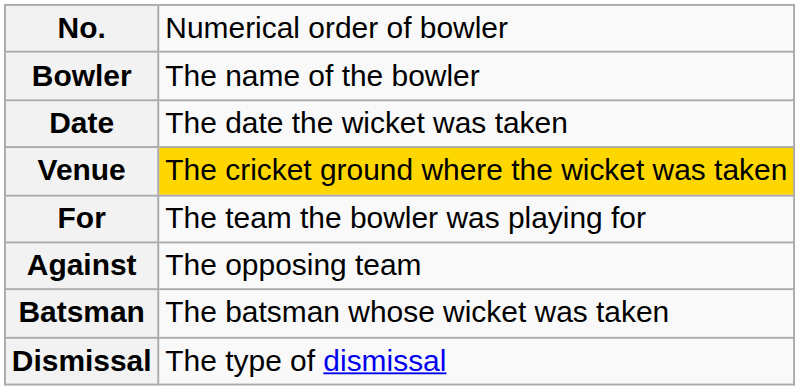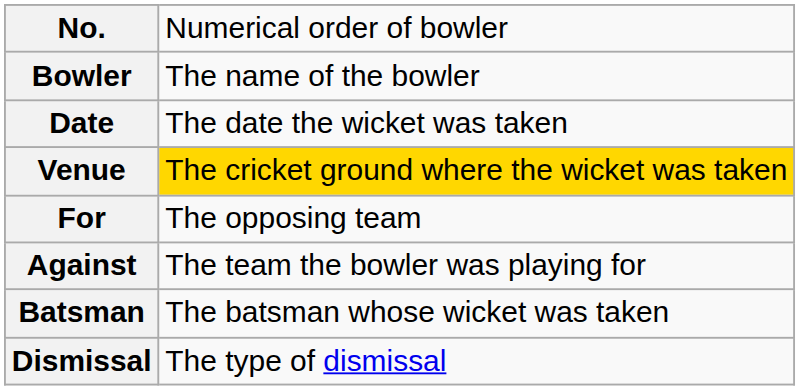For | column 2: The team the bowler was playing for -> The opposing team
Against | column 2: The opposing team -> The team the bowler was playing for
